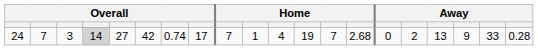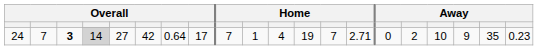24 | column 3: normal -> bold
24 | column 7: 0.74 -> 0.64
24 | column 14: 2.68 -> 2.71
24 | column 17: 13 -> 10
24 | column 19: 33 -> 35
24 | column 20: 0.28 -> 0.23
